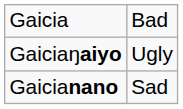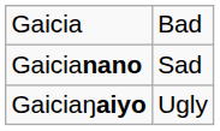rows swapped: Gaiciaŋaiyo <-> Gaicianano
